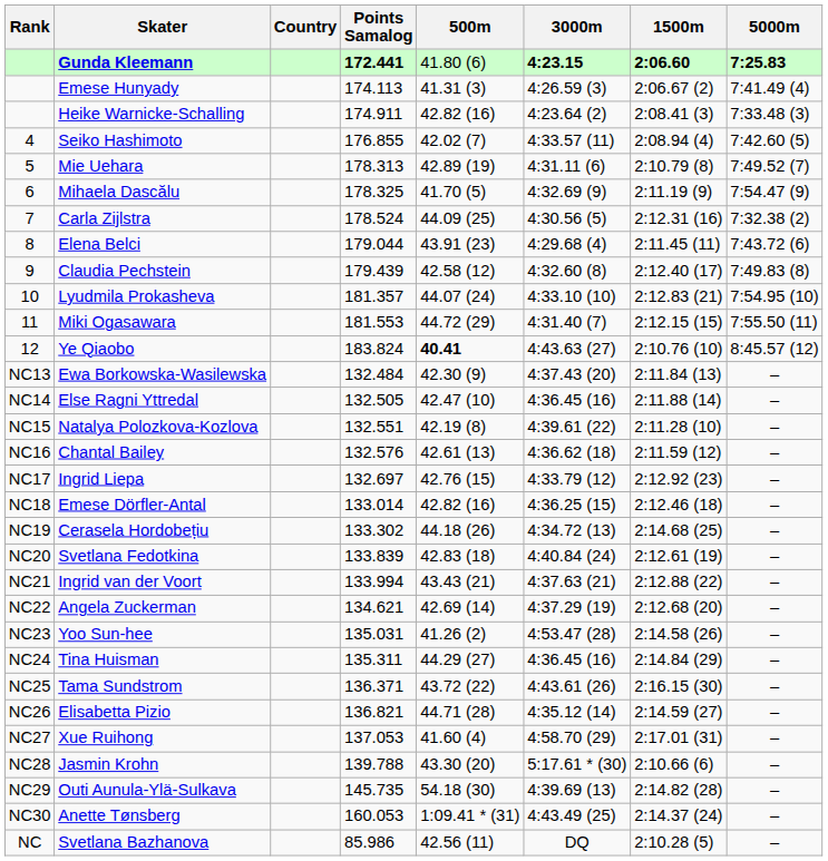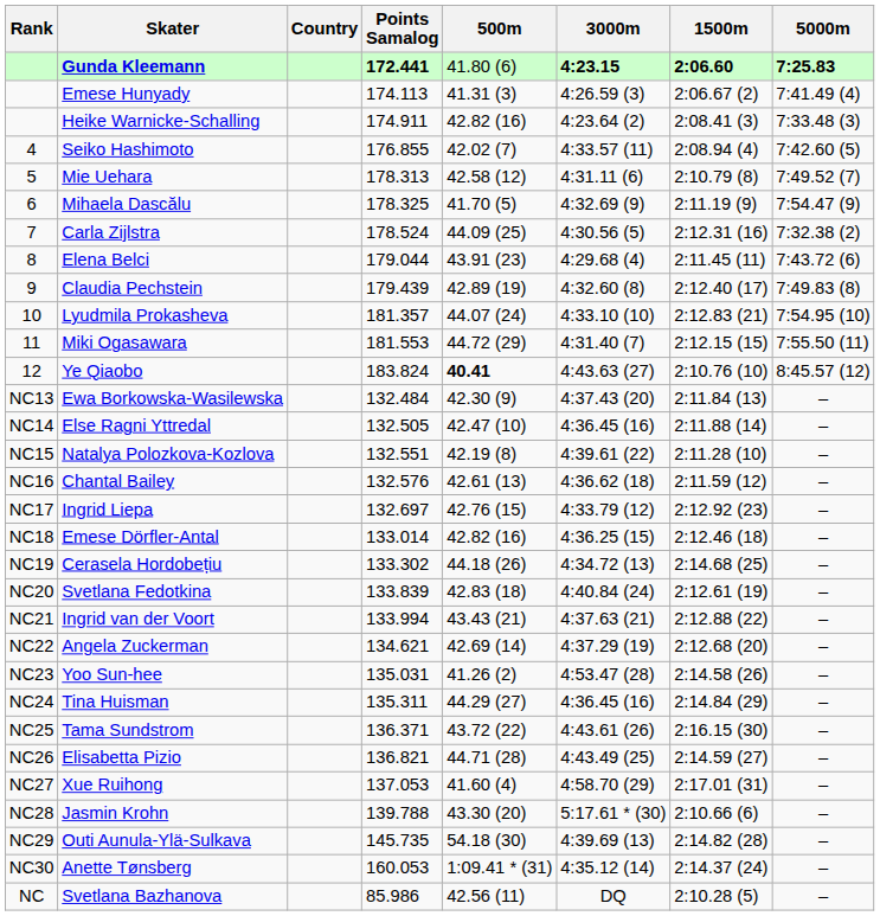Mie Uehara | 500m: 42.89 (19) -> 42.58 (12)
Claudia Pechstein | 500m: 42.58 (12) -> 42.89 (19)
Elisabetta Pizio | 3000m: 4:35.12 (14) -> 4:43.49 (25)
Anette Tønsberg | 3000m: 4:43.49 (25) -> 4:35.12 (14)
